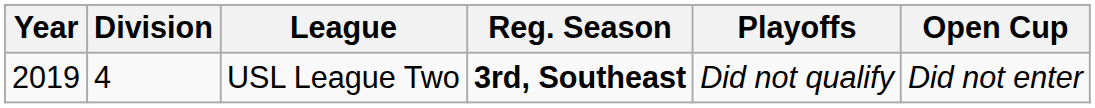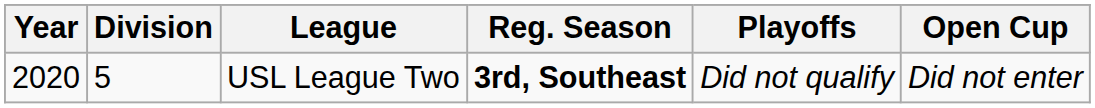USL League Two | Year: 2019 -> 2020
USL League Two | Division: 4 -> 5
